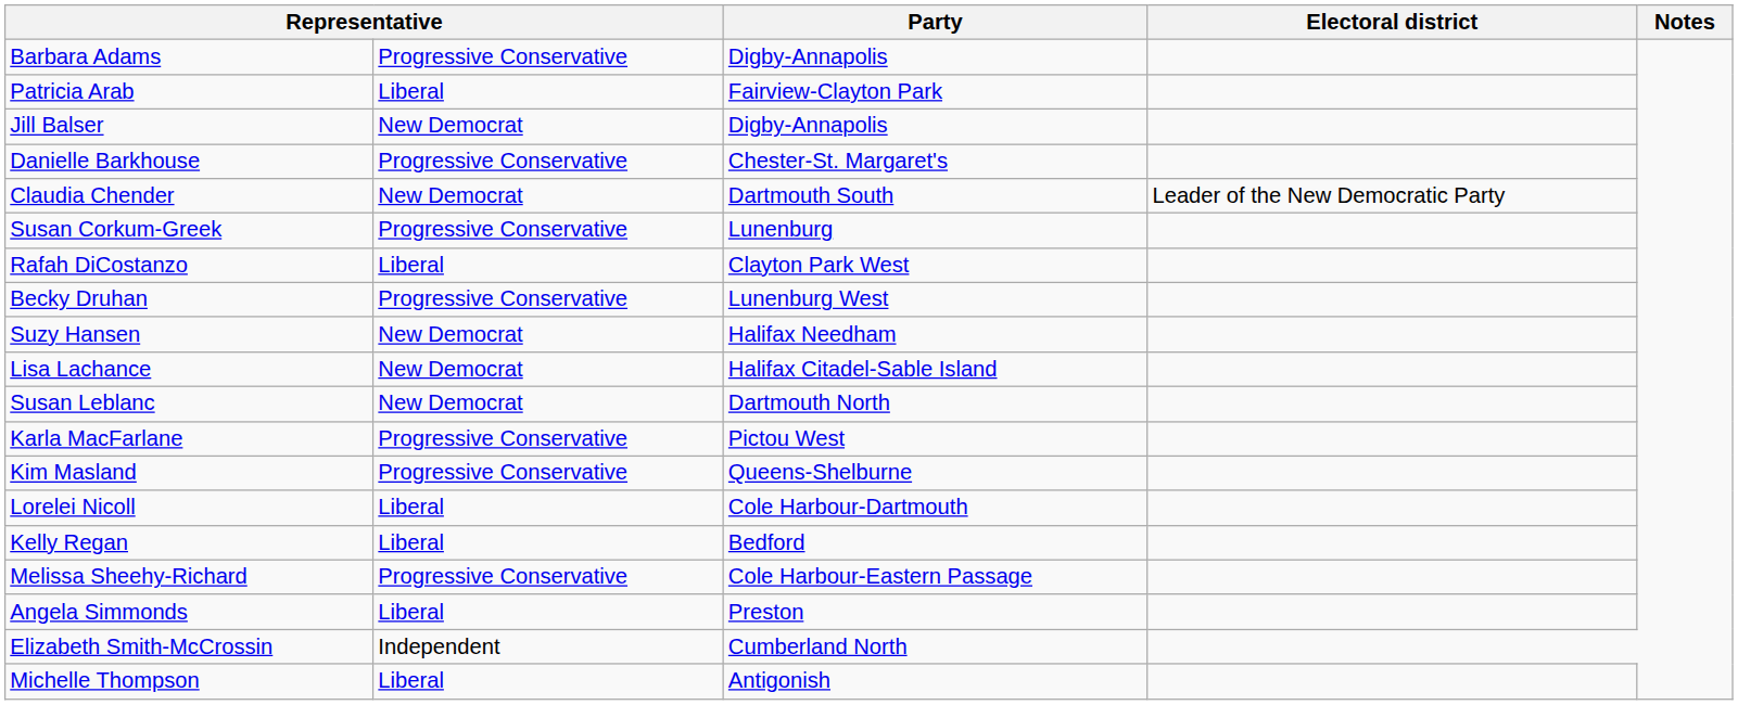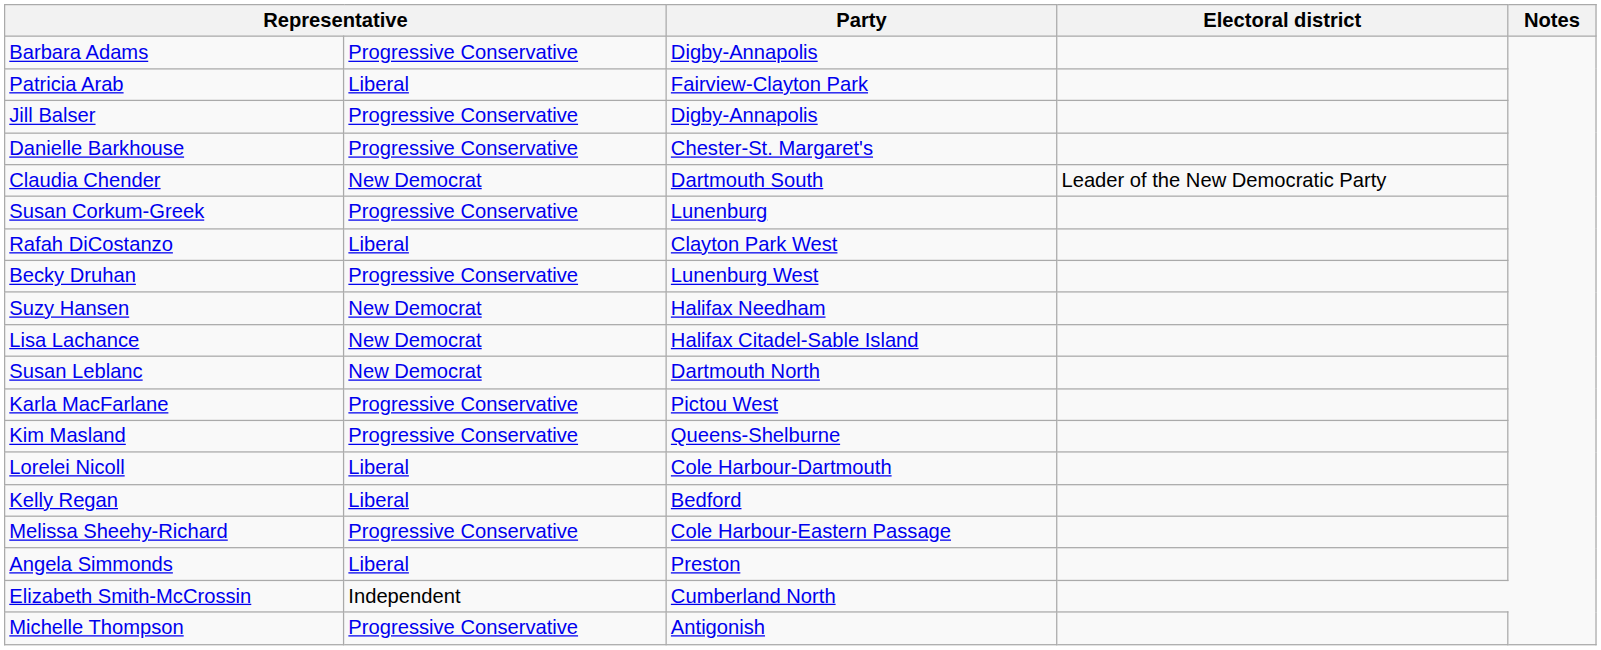Jill Balser | column 2: New Democrat -> Progressive Conservative
Michelle Thompson | column 2: Liberal -> Progressive Conservative
